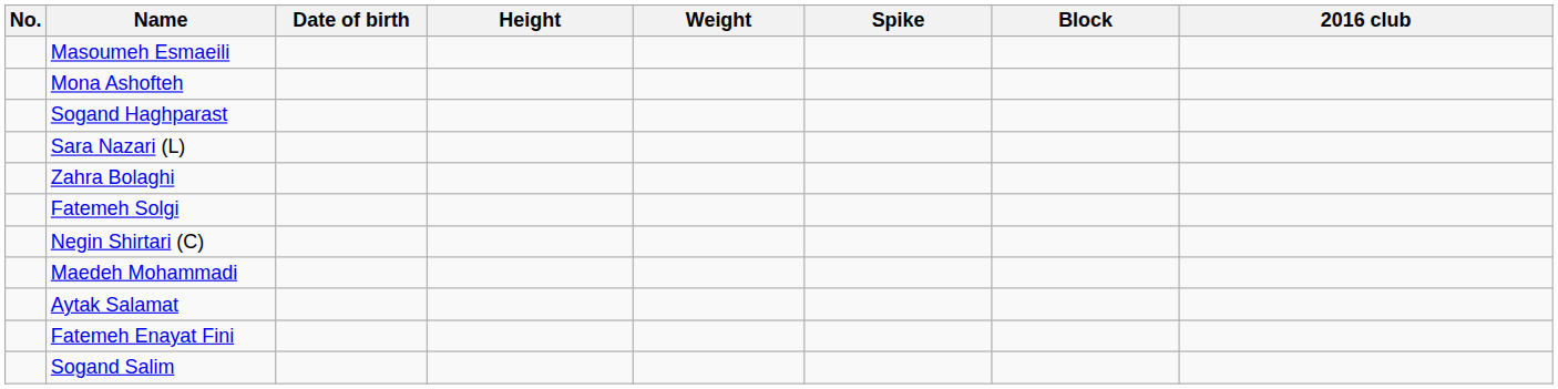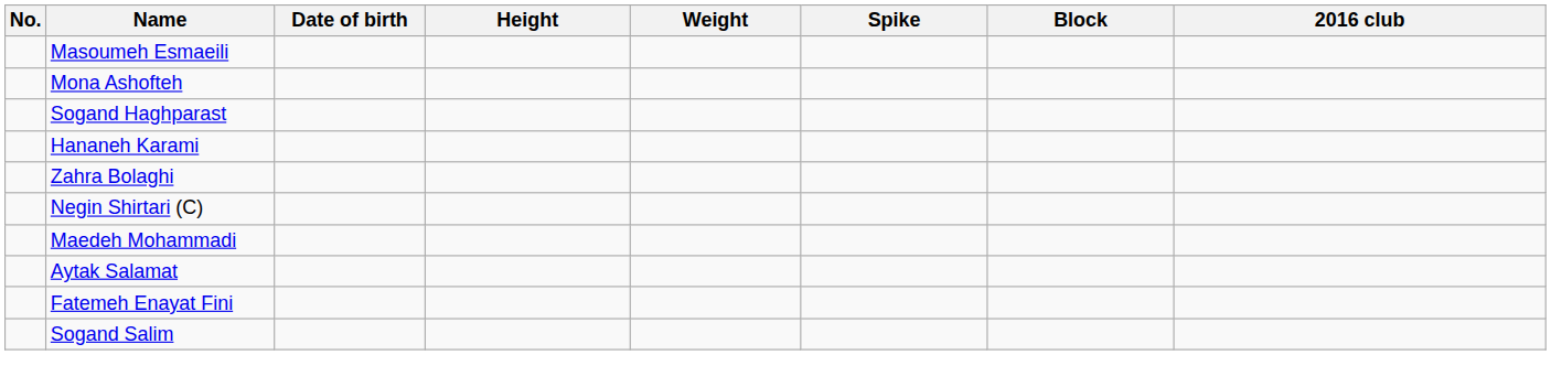+ row: Hananeh Karami
- row: Sara Nazari (L)
- row: Fatemeh Solgi
